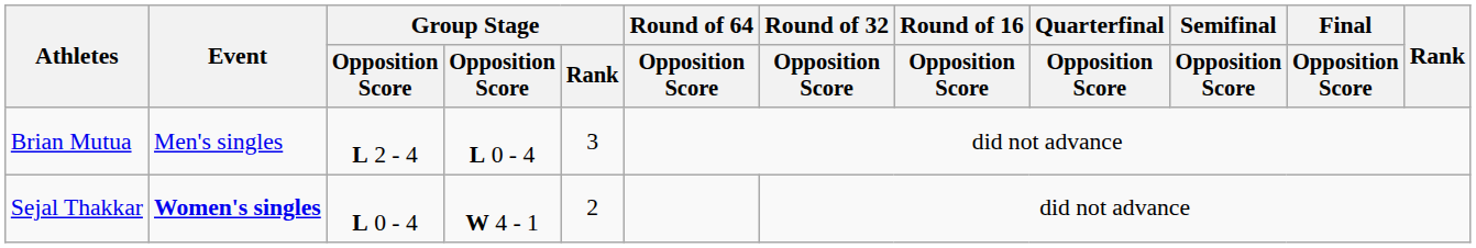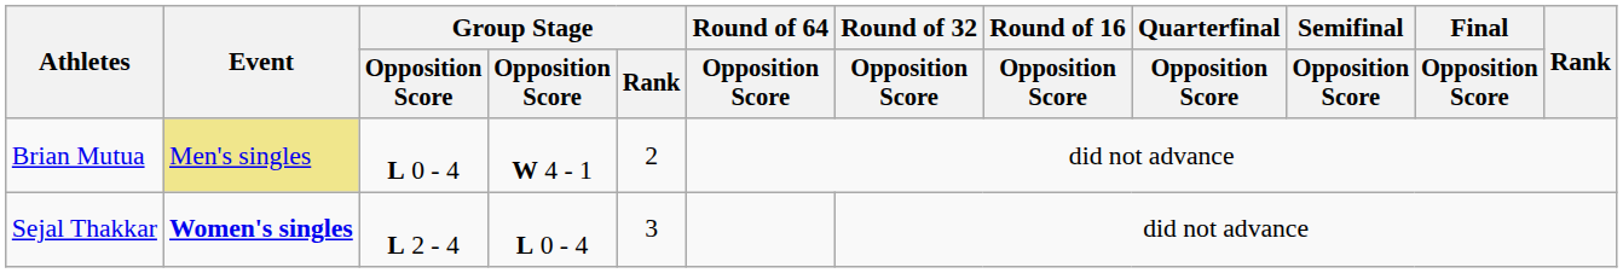Brian Mutua | Event: no background -> khaki background
Brian Mutua | column 3: L 2 - 4 -> L 0 - 4
Brian Mutua | column 4: L 0 - 4 -> W 4 - 1
Brian Mutua | Group Stage / Rank: 3 -> 2
Sejal Thakkar | column 3: L 0 - 4 -> L 2 - 4
Sejal Thakkar | column 4: W 4 - 1 -> L 0 - 4
Sejal Thakkar | Group Stage / Rank: 2 -> 3
